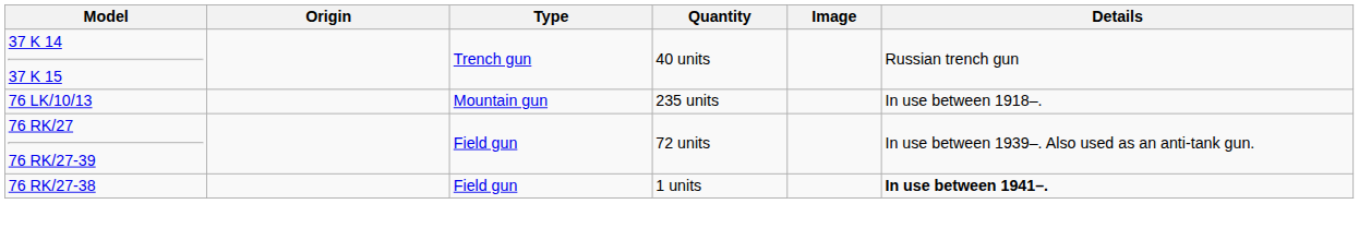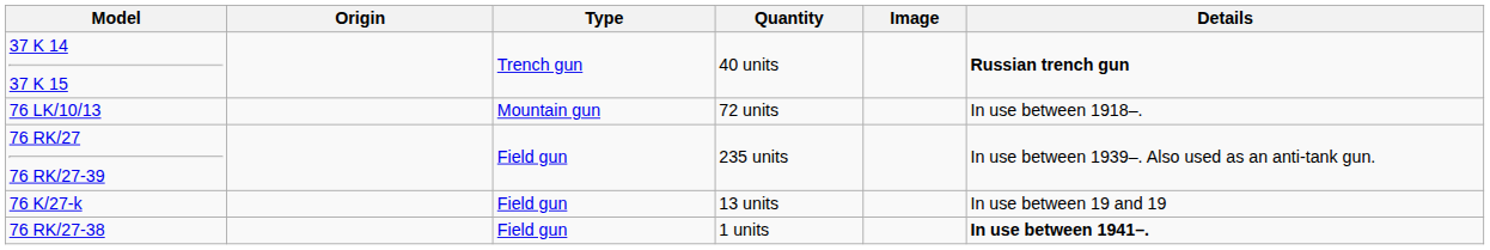37 K 14 37 K 15 | Details: normal -> bold
76 LK/10/13 | Quantity: 235 units -> 72 units
76 RK/27 76 RK/27-39 | Quantity: 72 units -> 235 units
+ row: 76 K/27-k | Field gun | 13 units | In use between 19 and 19
